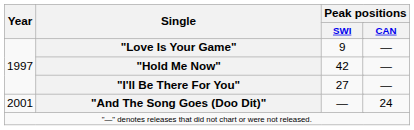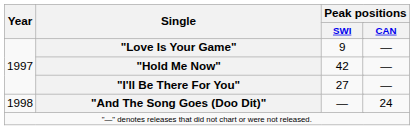"And The Song Goes (Doo Dit)" | Year: 2001 -> 1998
